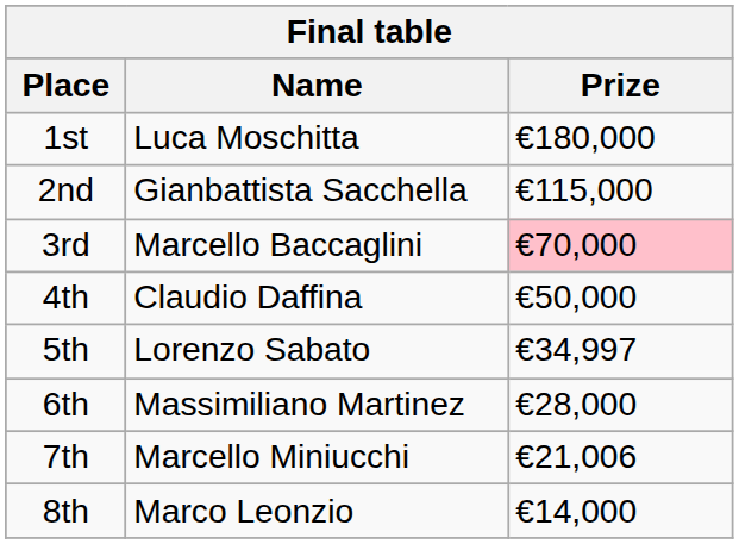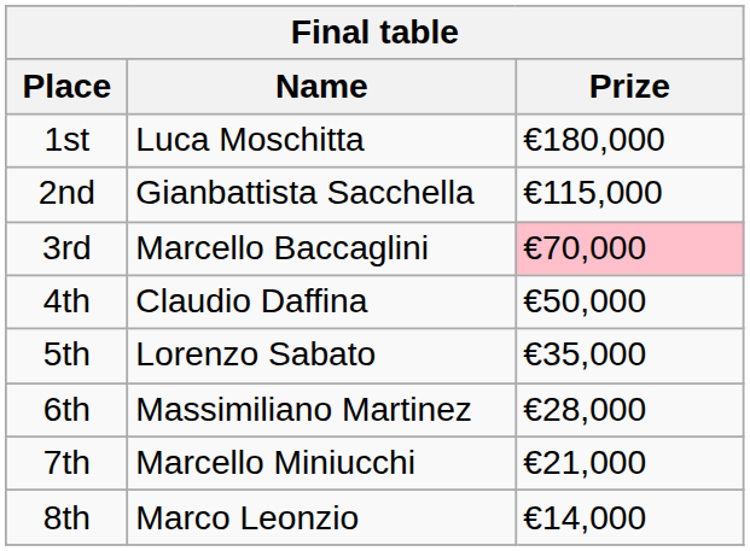5th | Prize: €34,997 -> €35,000
7th | Prize: €21,006 -> €21,000
